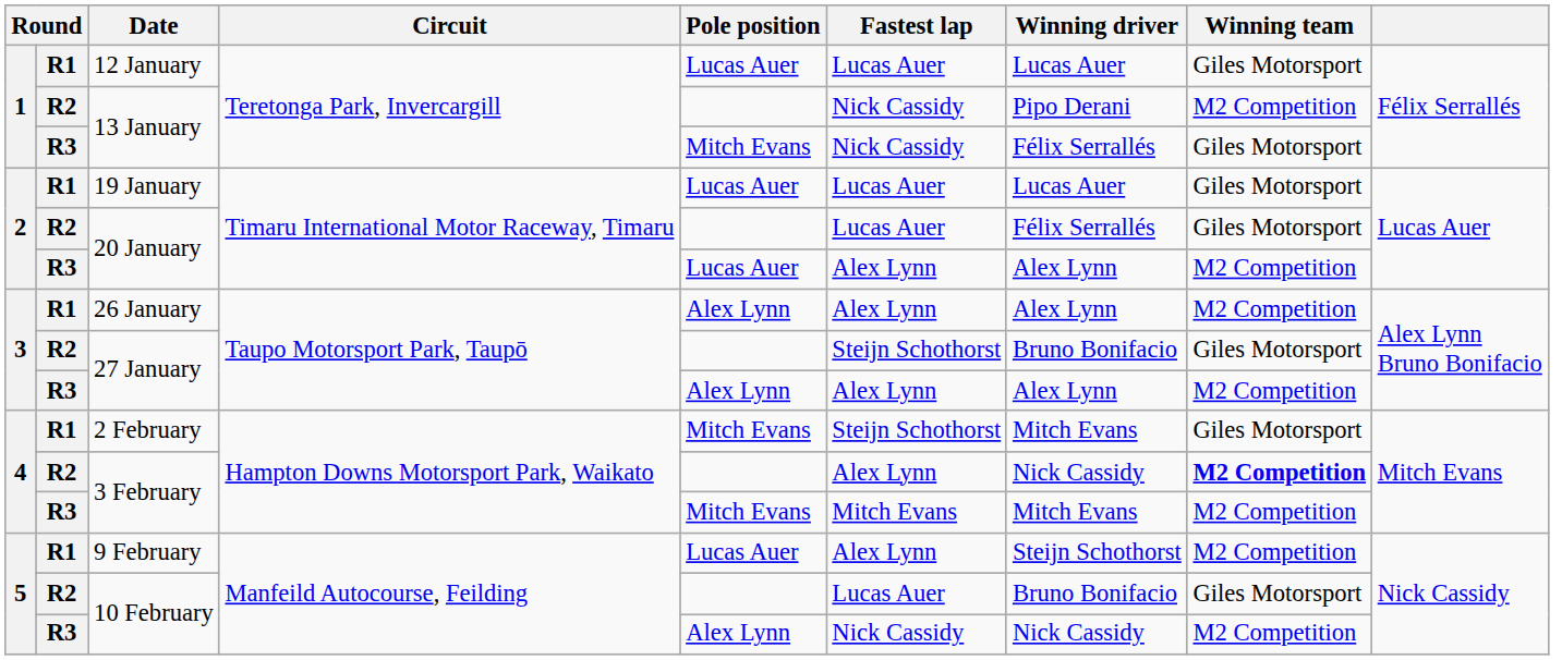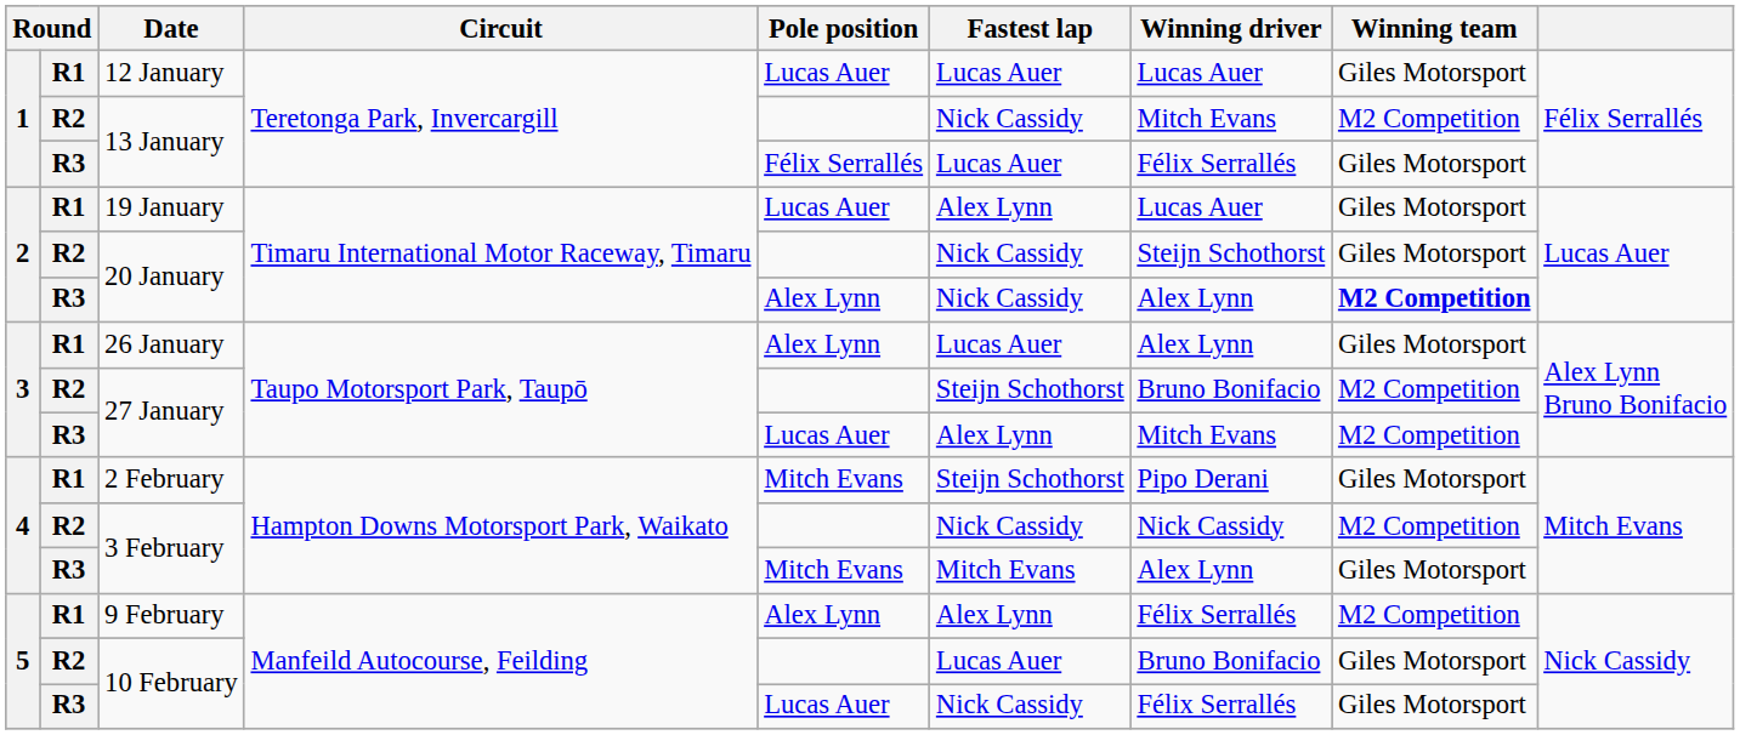R2 / 13 January | Winning driver: Pipo Derani -> Mitch Evans
R3 / 13 January | Pole position: Mitch Evans -> Félix Serrallés
R3 / 13 January | Fastest lap: Nick Cassidy -> Lucas Auer
19 January | Fastest lap: Lucas Auer -> Alex Lynn
R2 / 20 January | Fastest lap: Lucas Auer -> Nick Cassidy
R2 / 20 January | Winning driver: Félix Serrallés -> Steijn Schothorst
R3 / 20 January | Pole position: Lucas Auer -> Alex Lynn
R3 / 20 January | Fastest lap: Alex Lynn -> Nick Cassidy
R3 / 20 January | Winning team: normal -> bold
26 January | Fastest lap: Alex Lynn -> Lucas Auer
26 January | Winning team: M2 Competition -> Giles Motorsport
R2 / 27 January | Winning team: Giles Motorsport -> M2 Competition
R3 / 27 January | Pole position: Alex Lynn -> Lucas Auer
R3 / 27 January | Winning driver: Alex Lynn -> Mitch Evans
2 February | Winning driver: Mitch Evans -> Pipo Derani
R2 / 3 February | Fastest lap: Alex Lynn -> Nick Cassidy
R2 / 3 February | Winning team: bold -> normal
R3 / 3 February | Winning driver: Mitch Evans -> Alex Lynn
R3 / 3 February | Winning team: M2 Competition -> Giles Motorsport
9 February | Pole position: Lucas Auer -> Alex Lynn
9 February | Winning driver: Steijn Schothorst -> Félix Serrallés
R3 / 10 February | Pole position: Alex Lynn -> Lucas Auer
R3 / 10 February | Winning driver: Nick Cassidy -> Félix Serrallés
R3 / 10 February | Winning team: M2 Competition -> Giles Motorsport
